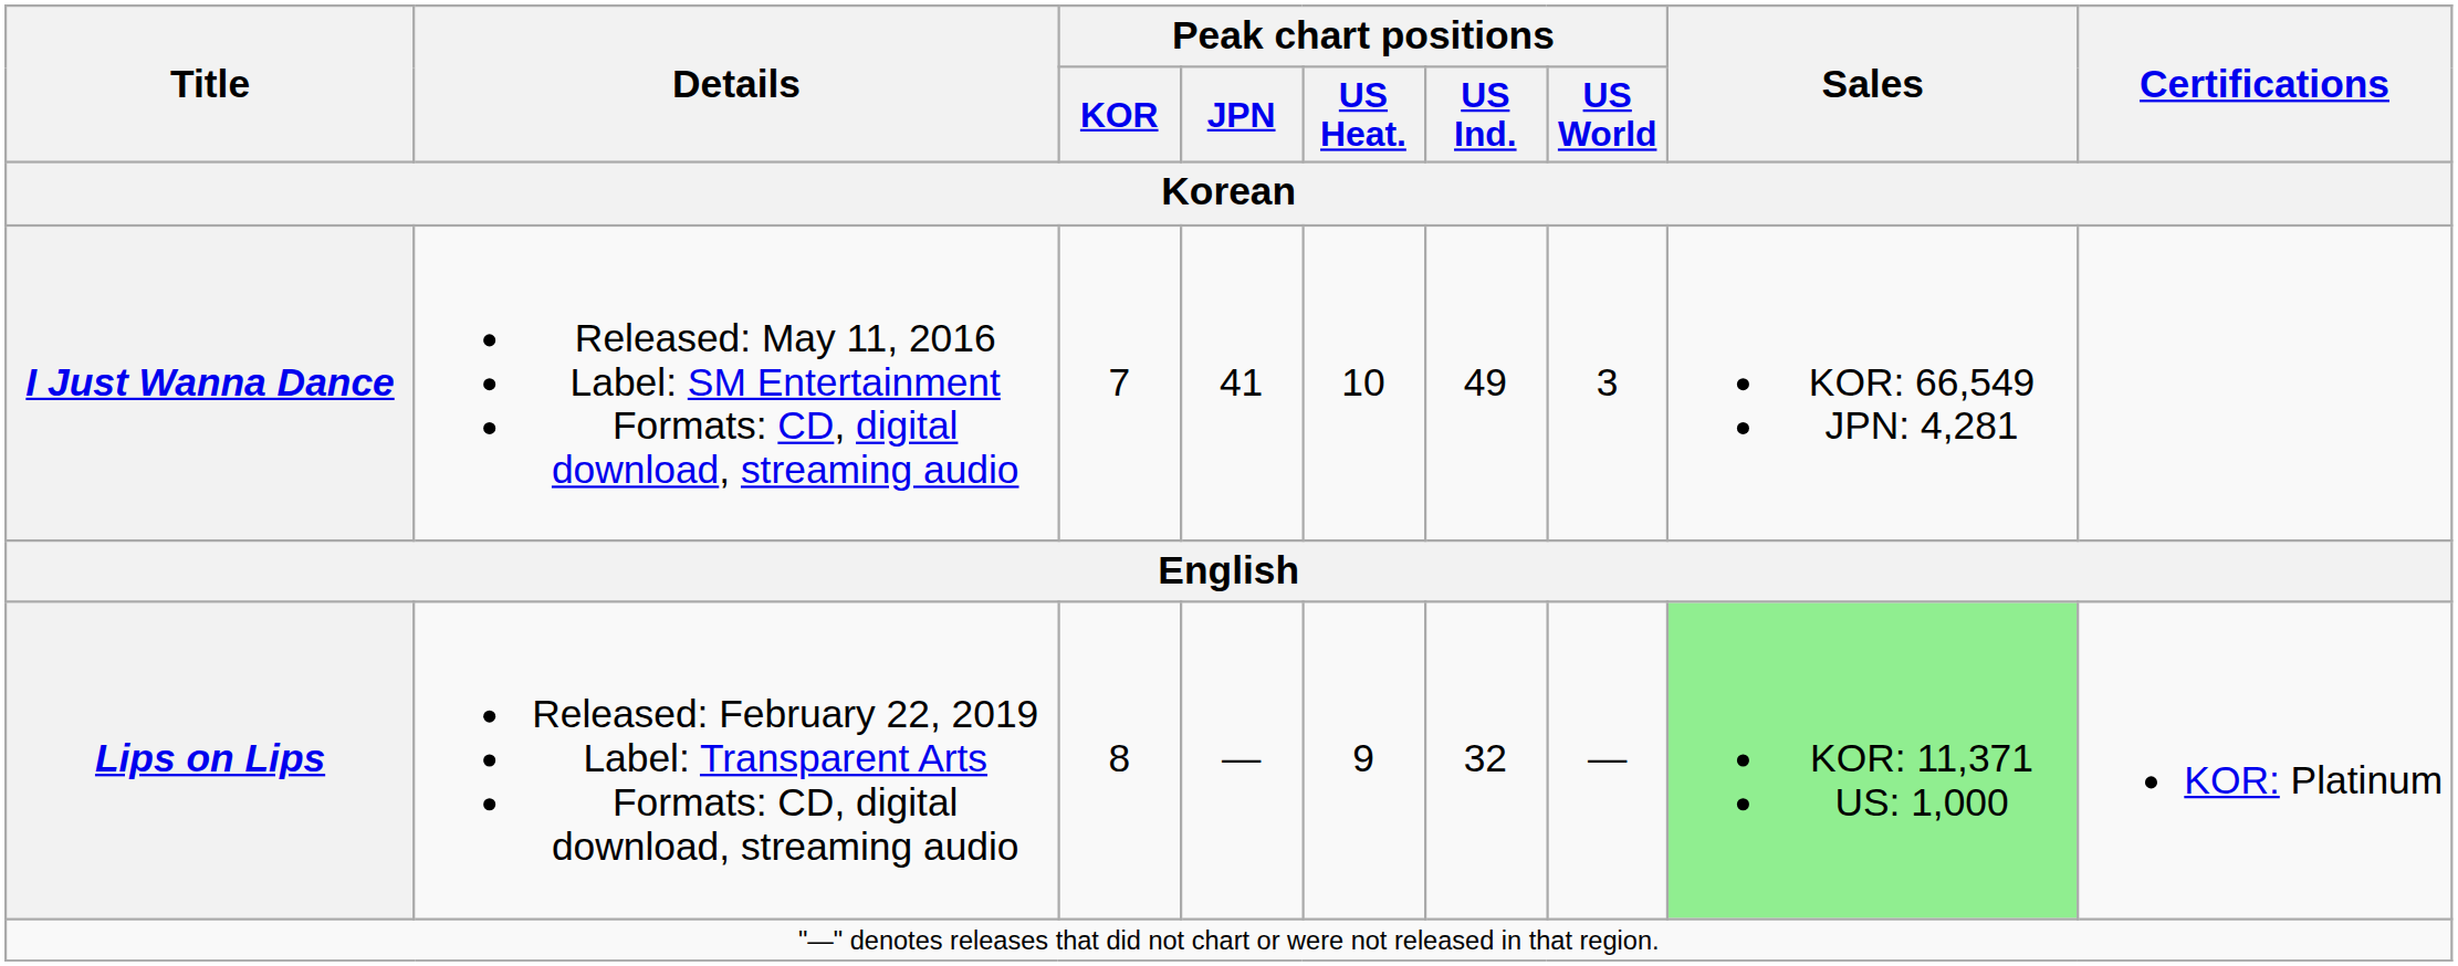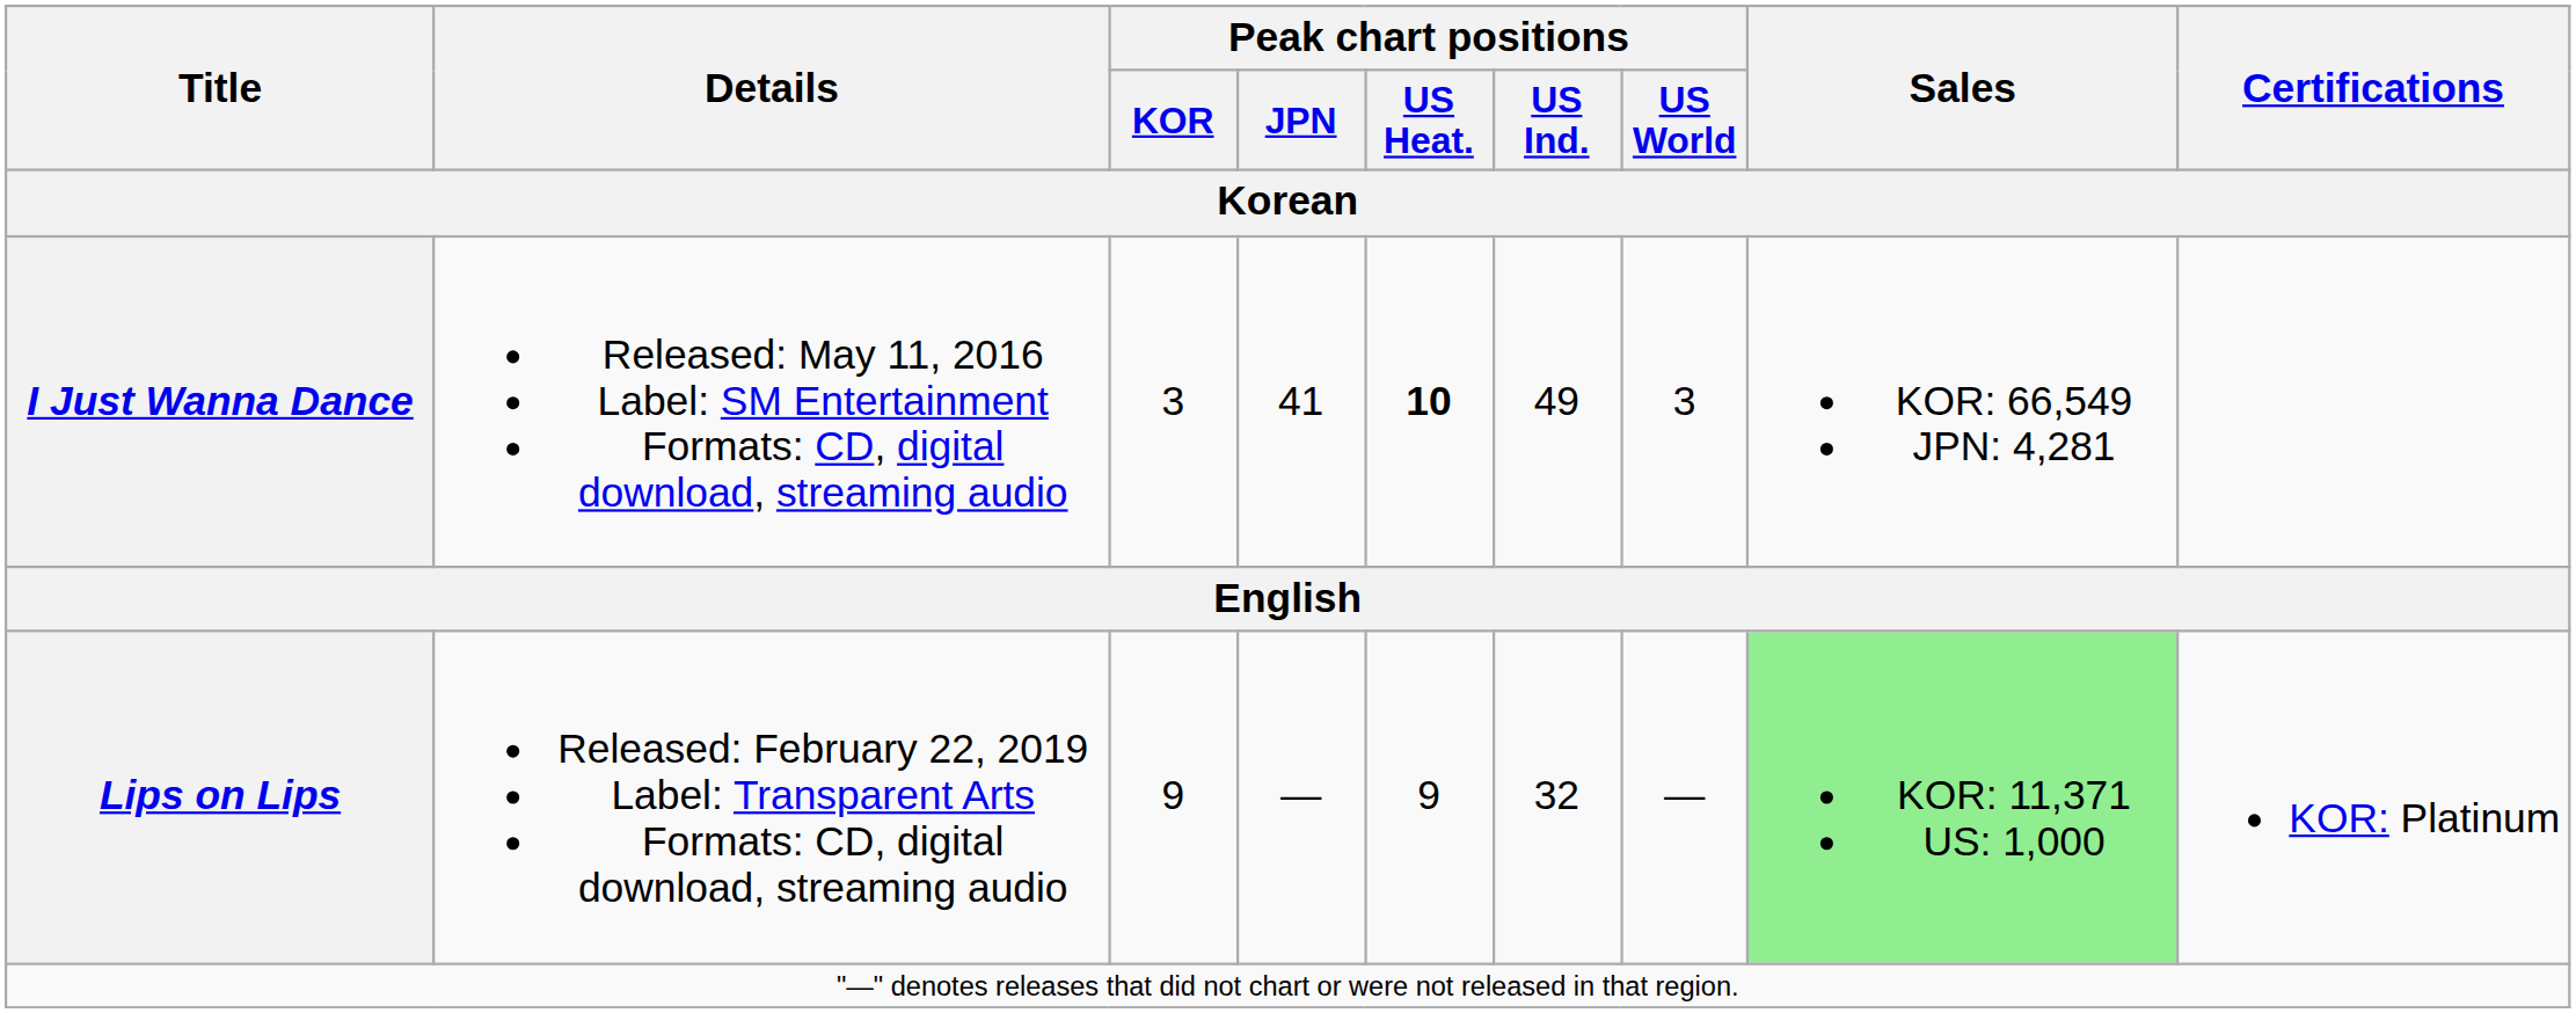I Just Wanna Dance | Peak chart positions / KOR: 7 -> 3
I Just Wanna Dance | Peak chart positions / US Heat.: normal -> bold
Lips on Lips | Peak chart positions / KOR: 8 -> 9
